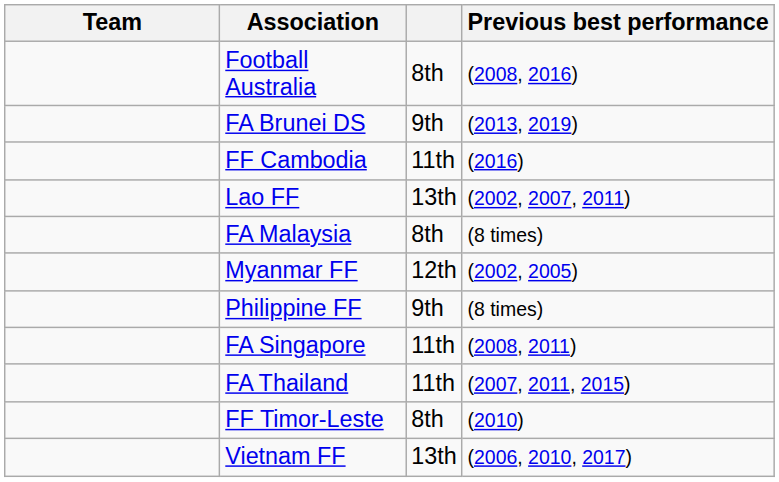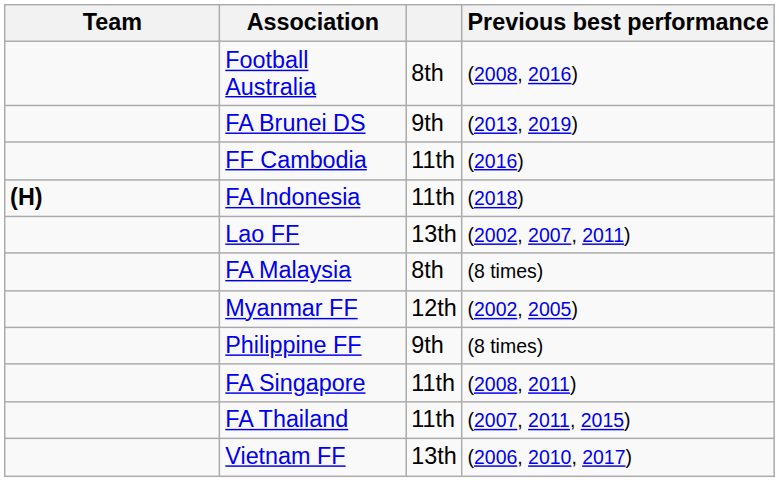+ row: (H) | FA Indonesia | 11th | (2018)
- row: FF Timor-Leste | 8th | (2010)
